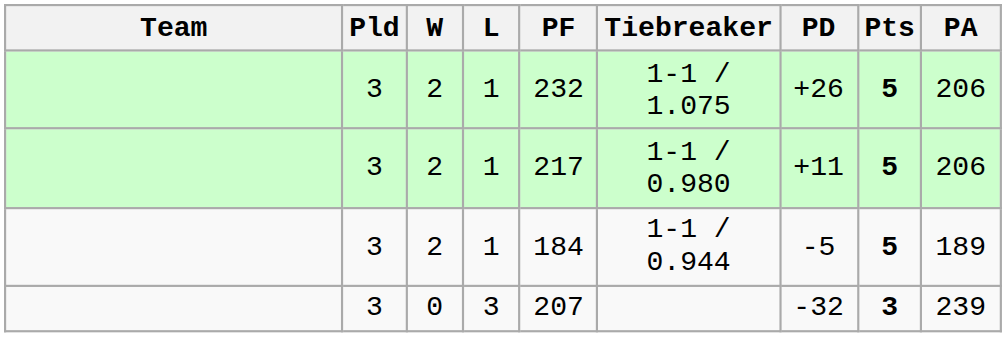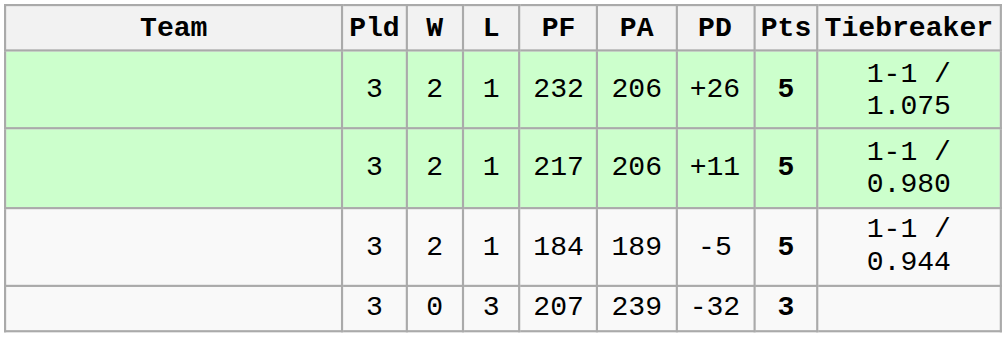columns swapped: PA <-> Tiebreaker
